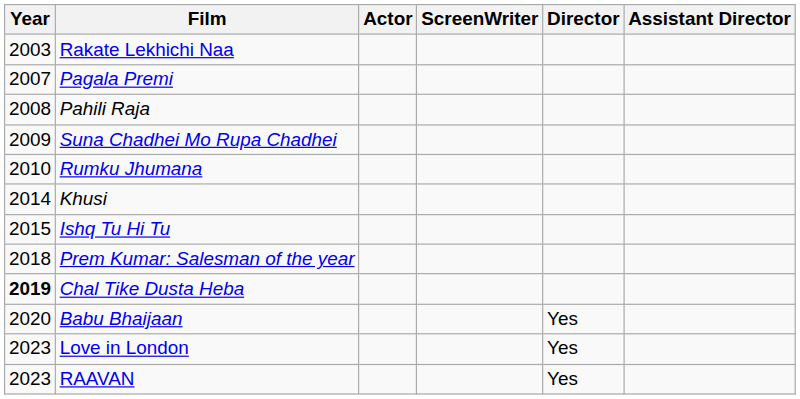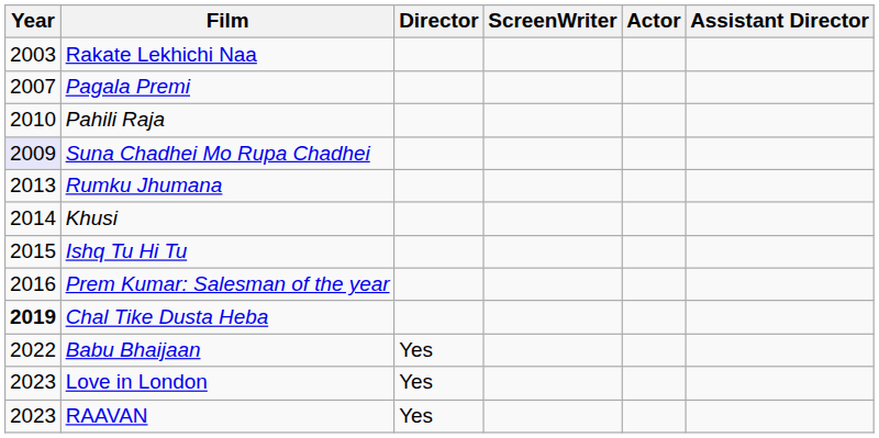columns swapped: Director <-> Actor
Pahili Raja | Year: 2008 -> 2010
Suna Chadhei Mo Rupa Chadhei | Year: no background -> lavender background
Rumku Jhumana | Year: 2010 -> 2013
Prem Kumar: Salesman of the year | Year: 2018 -> 2016
Babu Bhaijaan | Year: 2020 -> 2022
